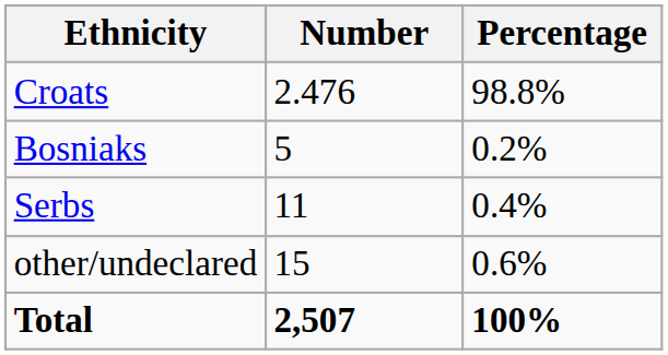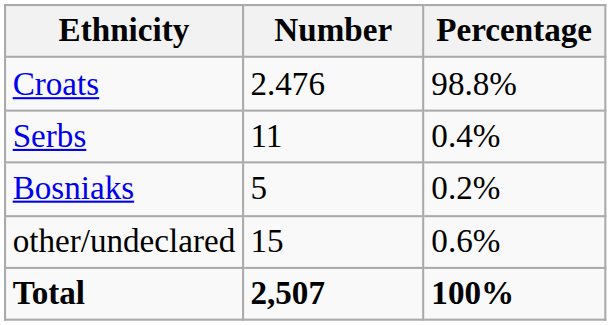rows swapped: Serbs <-> Bosniaks
